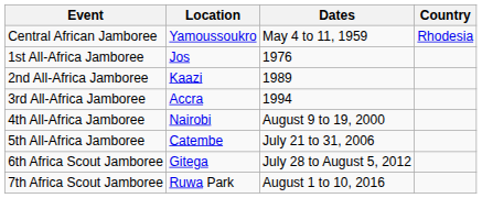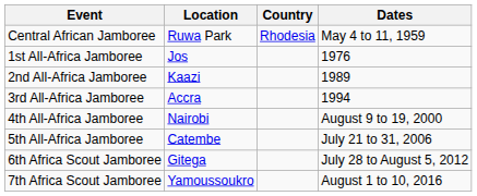columns swapped: Country <-> Dates
Central African Jamboree | Location: Yamoussoukro -> Ruwa Park
7th Africa Scout Jamboree | Location: Ruwa Park -> Yamoussoukro
